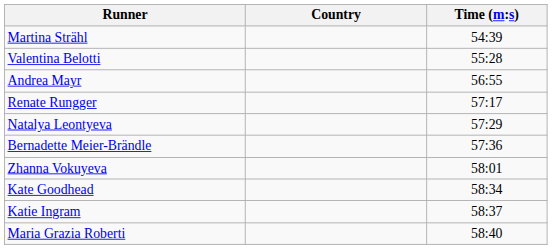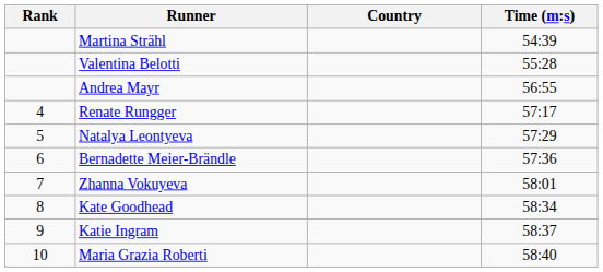+ column: Rank | 4 | 5 | 6 | 7 | 8 | 9 | 10
